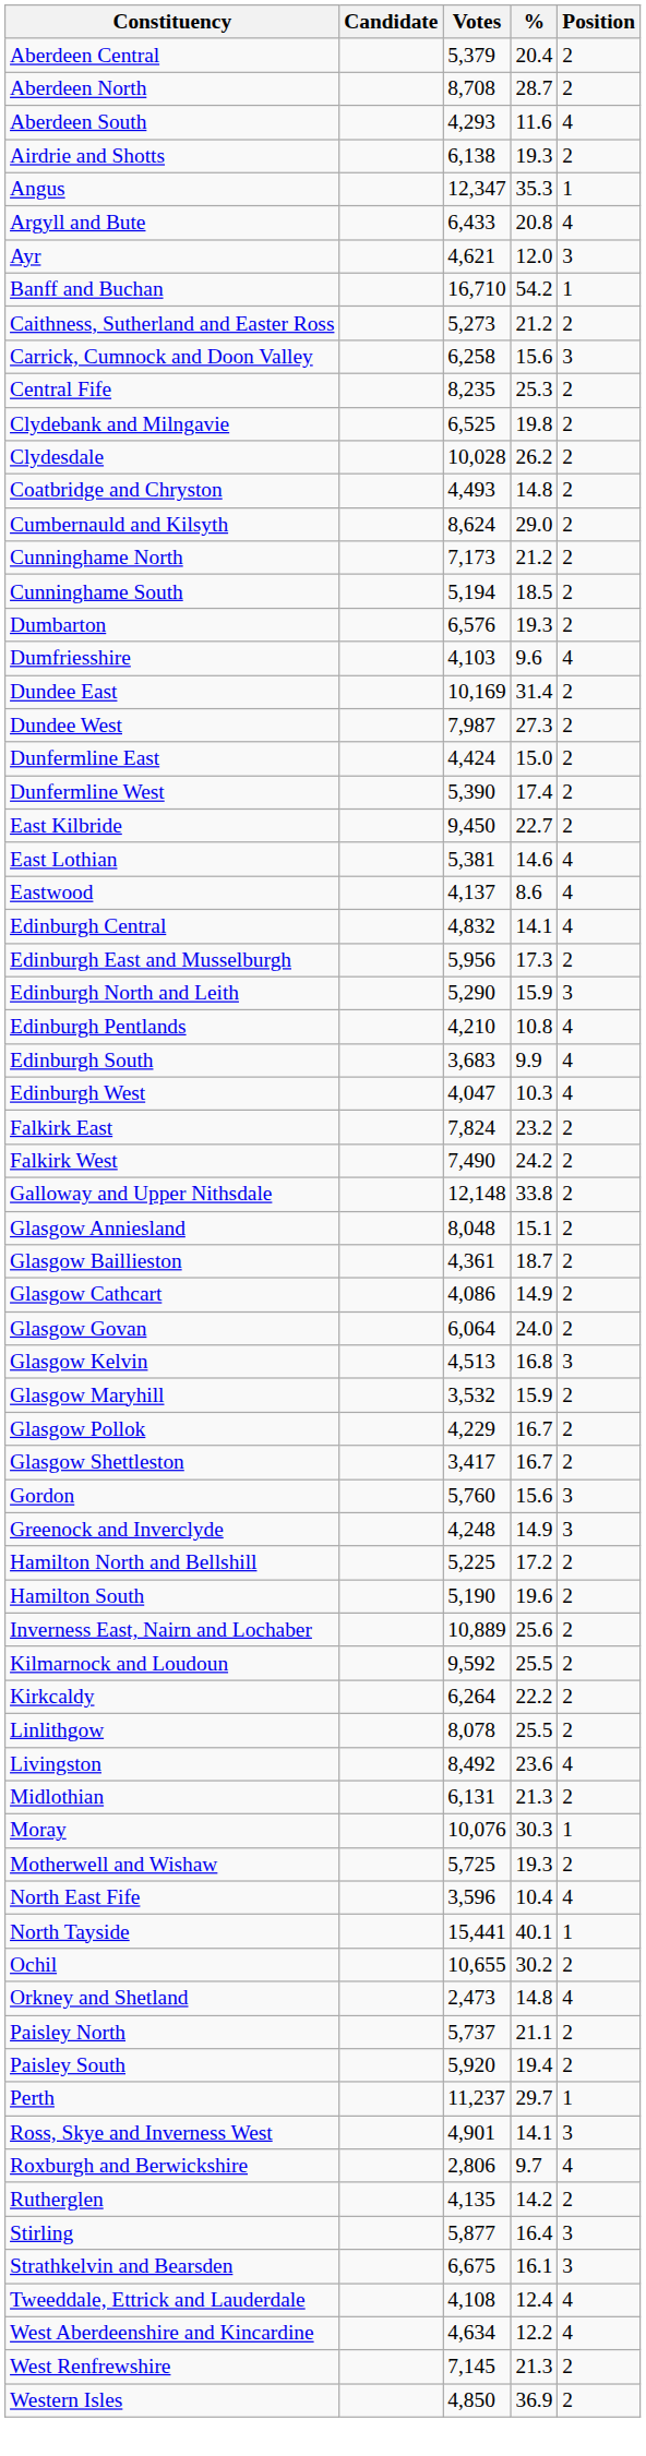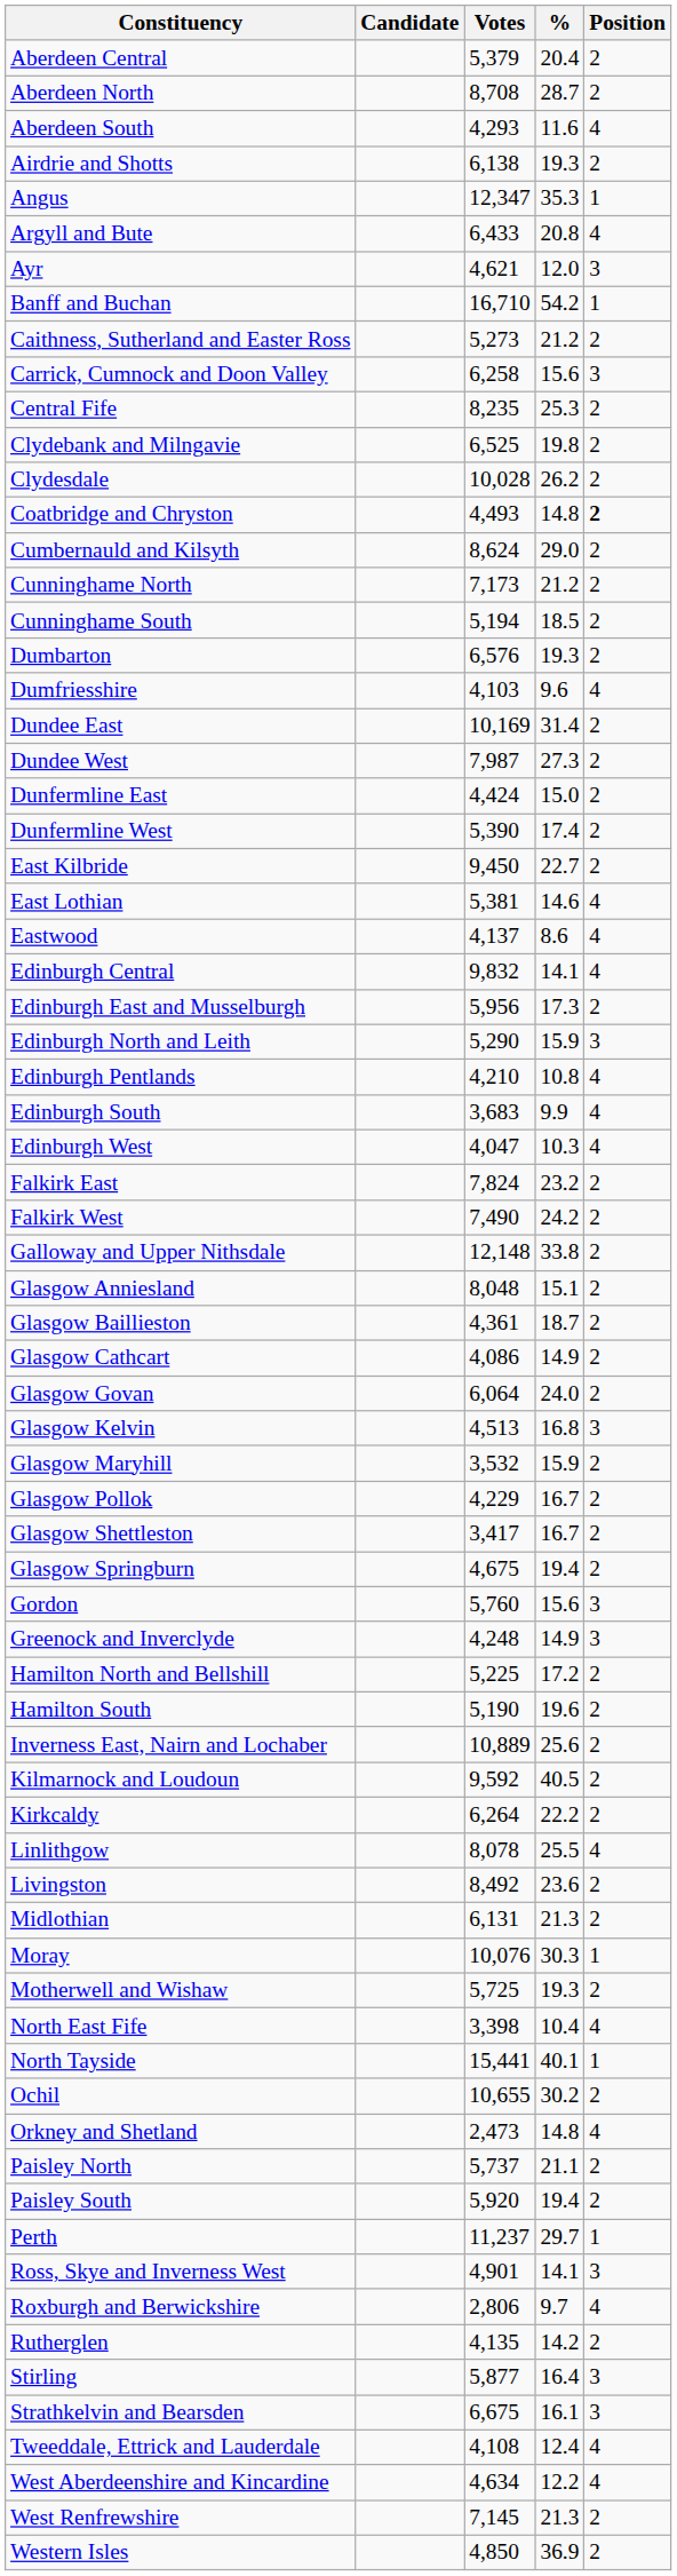Coatbridge and Chryston | Position: normal -> bold
Edinburgh Central | Votes: 4,832 -> 9,832
+ row: Glasgow Springburn | 4,675 | 19.4 | 2
Kilmarnock and Loudoun | %: 25.5 -> 40.5
Linlithgow | Position: 2 -> 4
Livingston | Position: 4 -> 2
North East Fife | Votes: 3,596 -> 3,398
